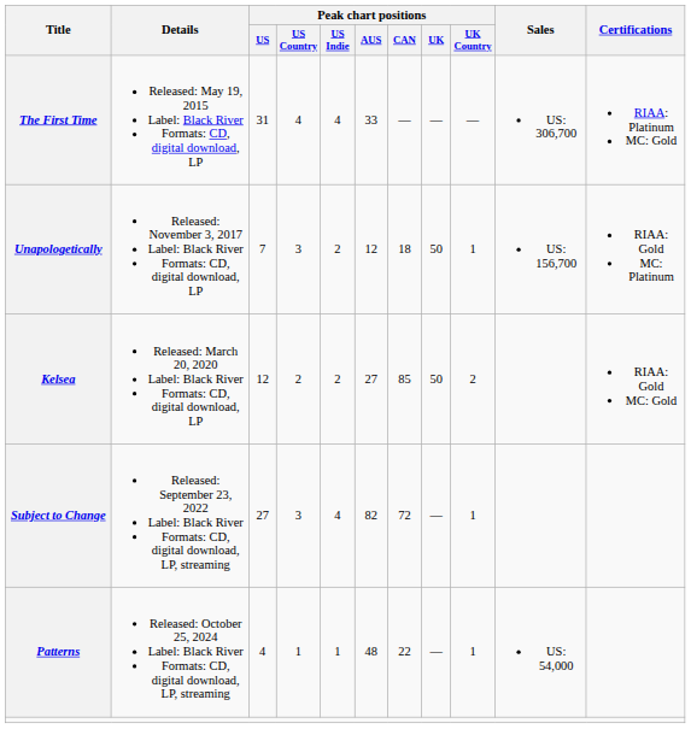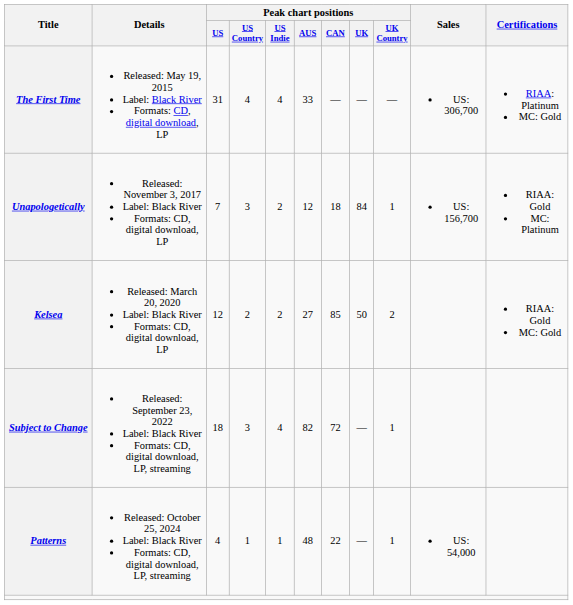Unapologetically | Peak chart positions / UK: 50 -> 84
Subject to Change | Peak chart positions / US: 27 -> 18
